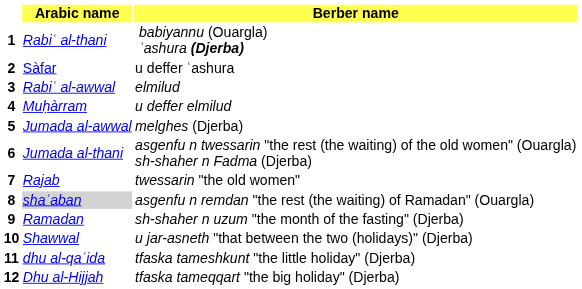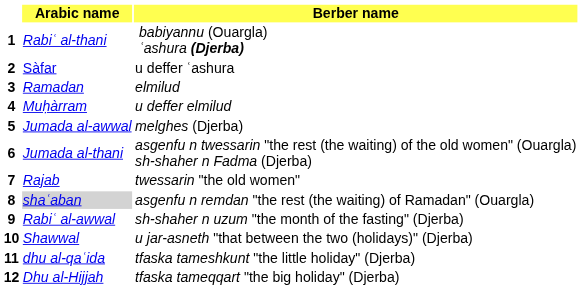3 | Arabic name: Rabiʿ al-awwal -> Ramadan
9 | Arabic name: Ramadan -> Rabiʿ al-awwal
